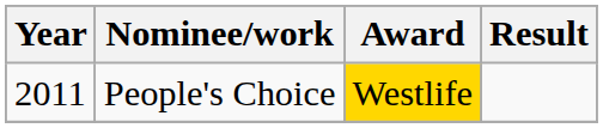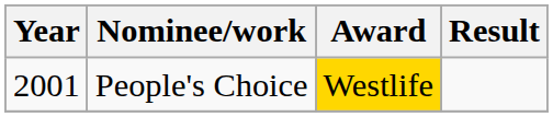People's Choice | Year: 2011 -> 2001
